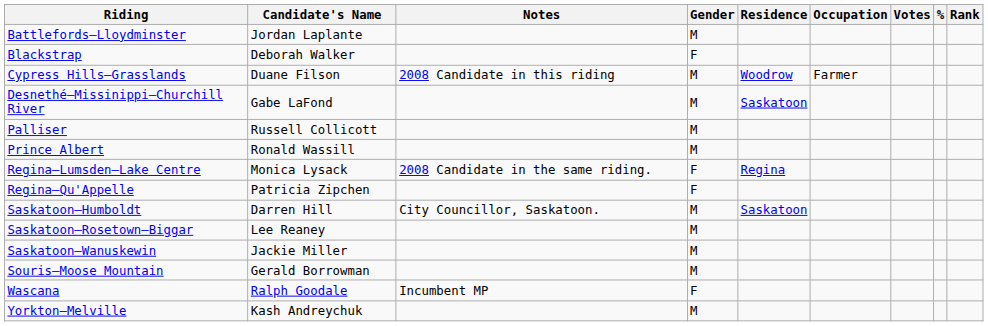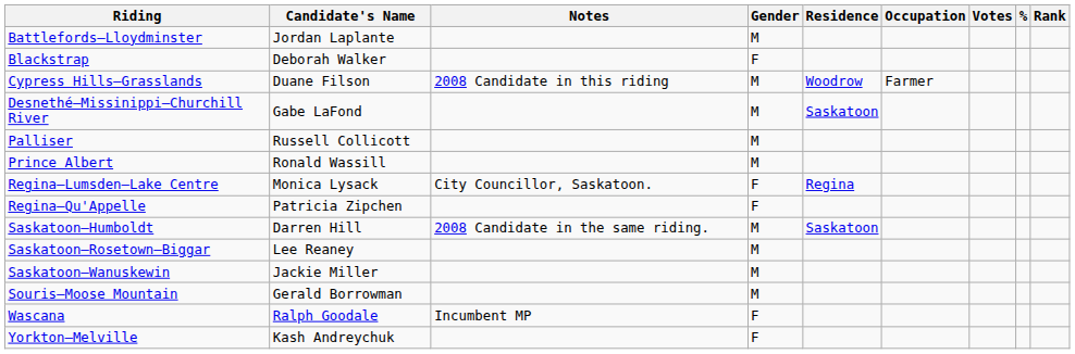Regina—Lumsden—Lake Centre | Notes: 2008 Candidate in the same riding. -> City Councillor, Saskatoon.
Saskatoon—Humboldt | Notes: City Councillor, Saskatoon. -> 2008 Candidate in the same riding.
Yorkton—Melville | Gender: M -> F
